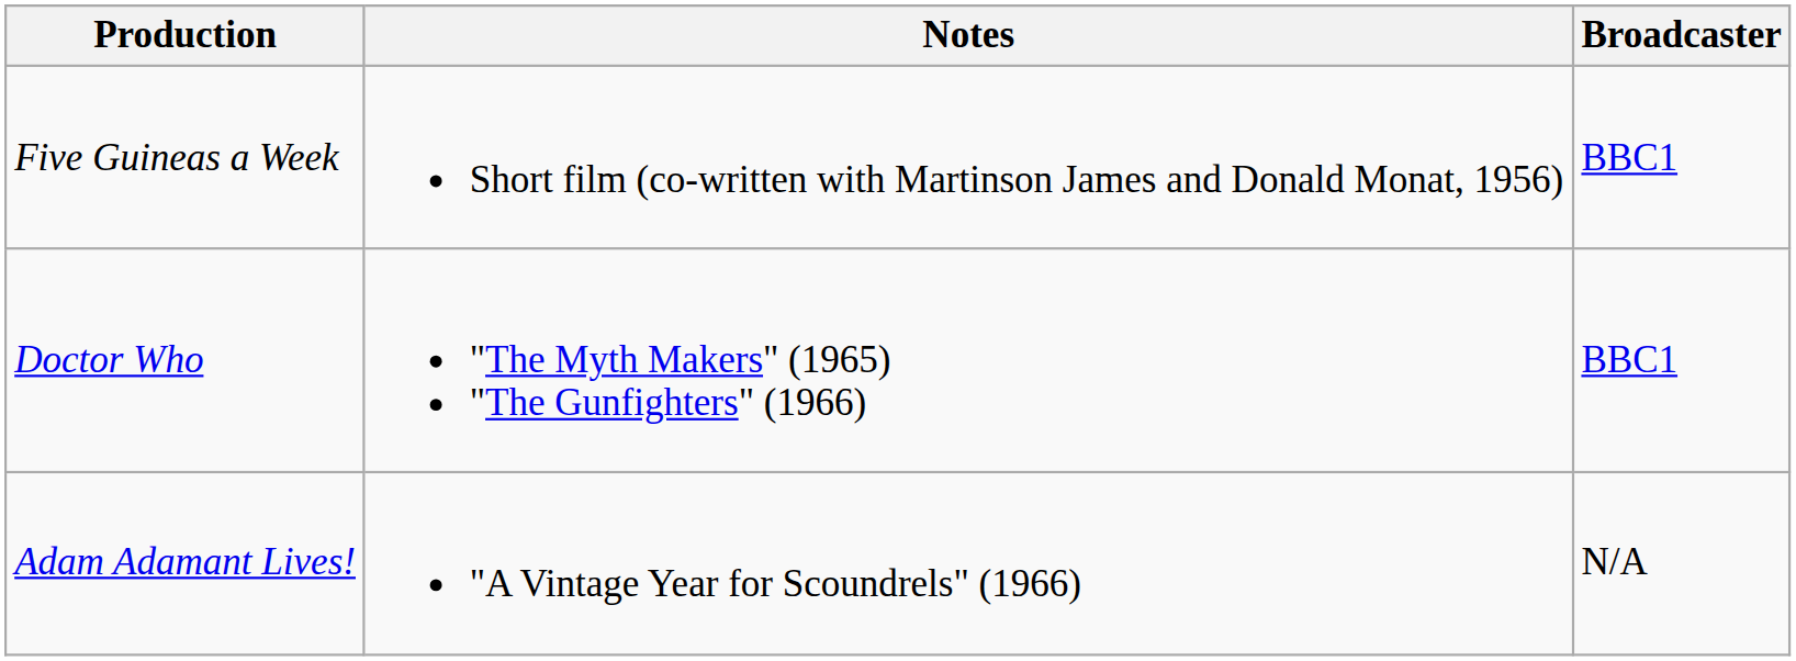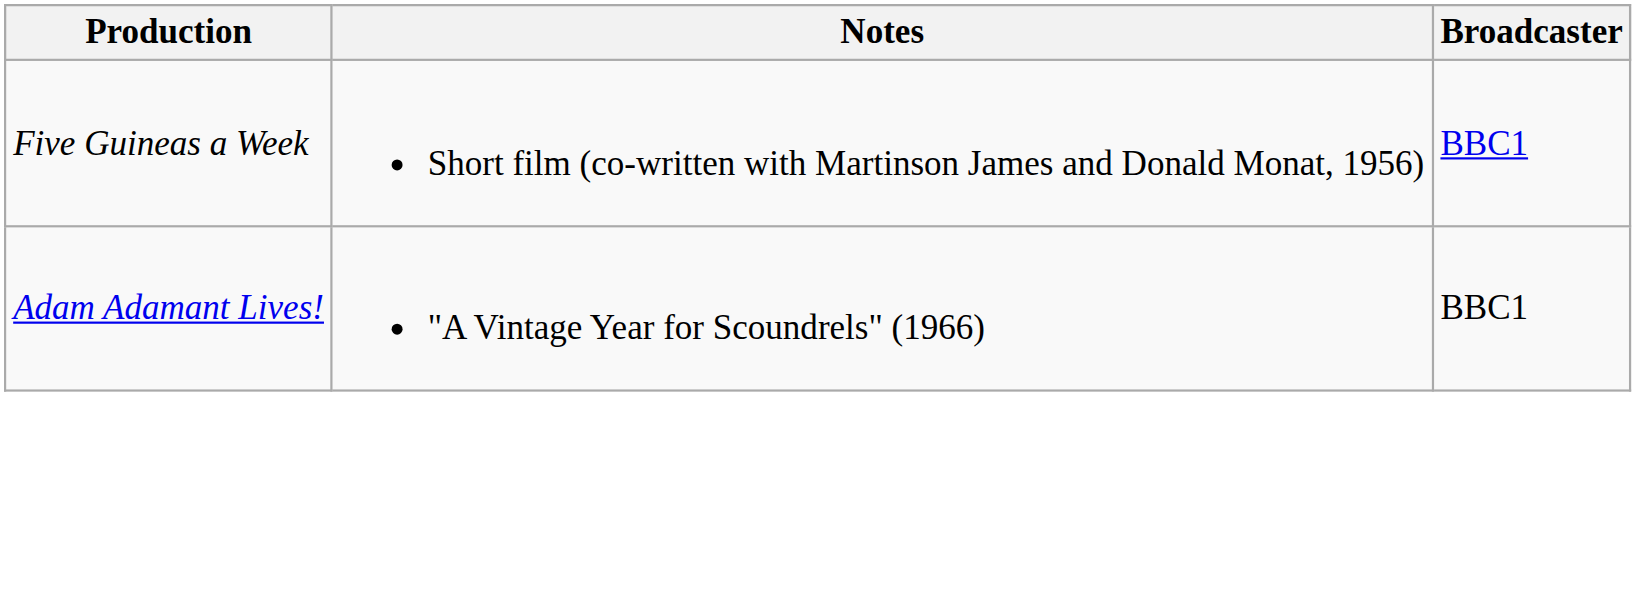- row: Doctor Who | "The Myth Makers" (1965) "The Gunfighters" (1966) | BBC1
Adam Adamant Lives! | Broadcaster: N/A -> BBC1
